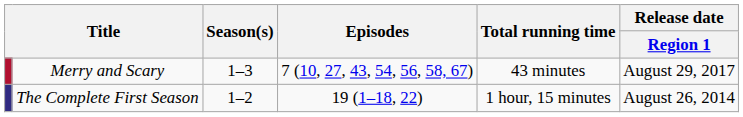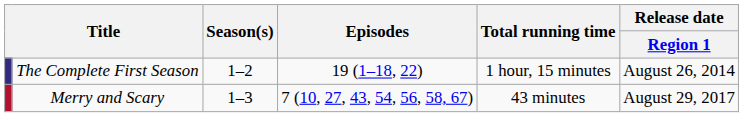rows swapped: The Complete First Season <-> Merry and Scary
